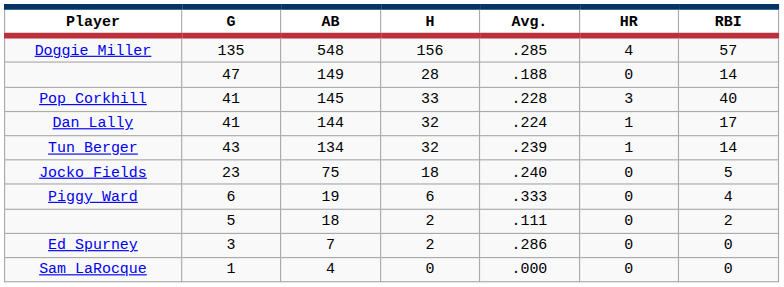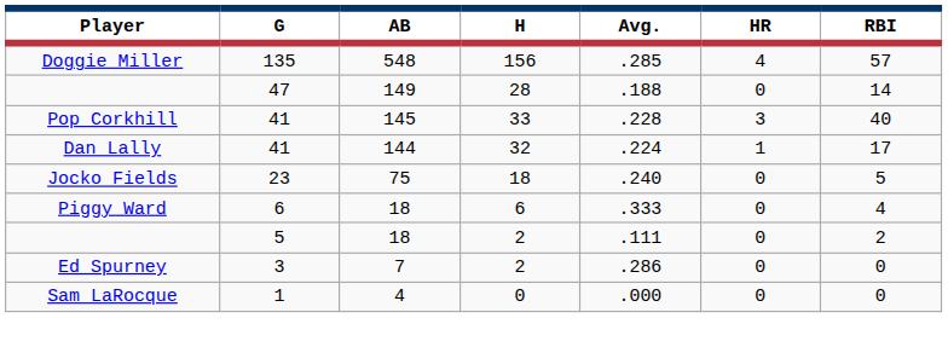- row: Tun Berger | 43 | 134 | 32 | .239 | 1 | 14
Piggy Ward | AB: 19 -> 18
